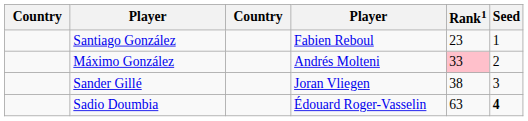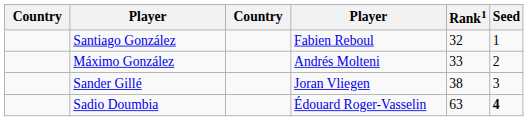Santiago González | Rank1: 23 -> 32
Máximo González | Rank1: pink background -> no background
